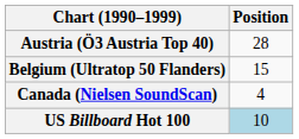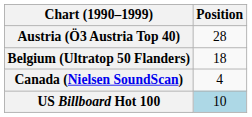Belgium (Ultratop 50 Flanders) | Position: 15 -> 18
